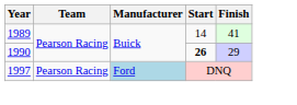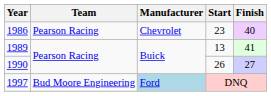+ row: 1986 | Pearson Racing | Chevrolet | 23 | 40
1989 | Start: 14 -> 13
1990 | Start: bold -> normal
1990 | Finish: 29 -> 27
1997 | Team: Pearson Racing -> Bud Moore Engineering
